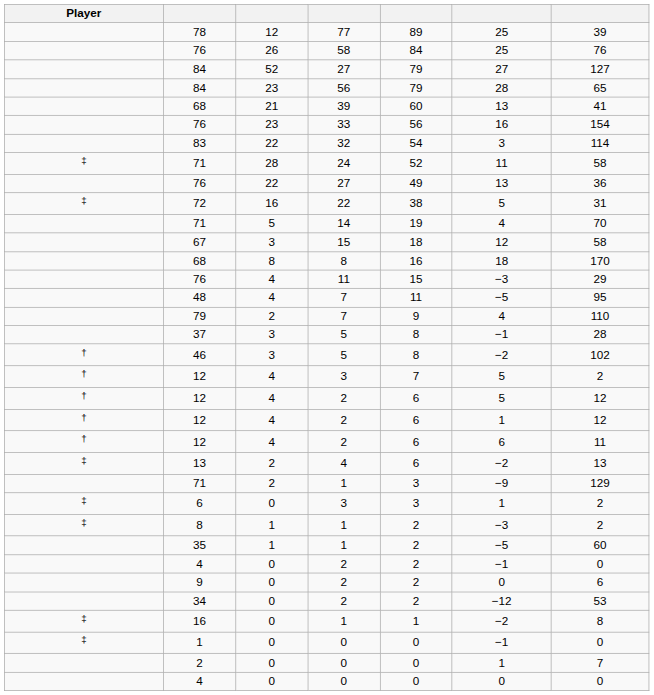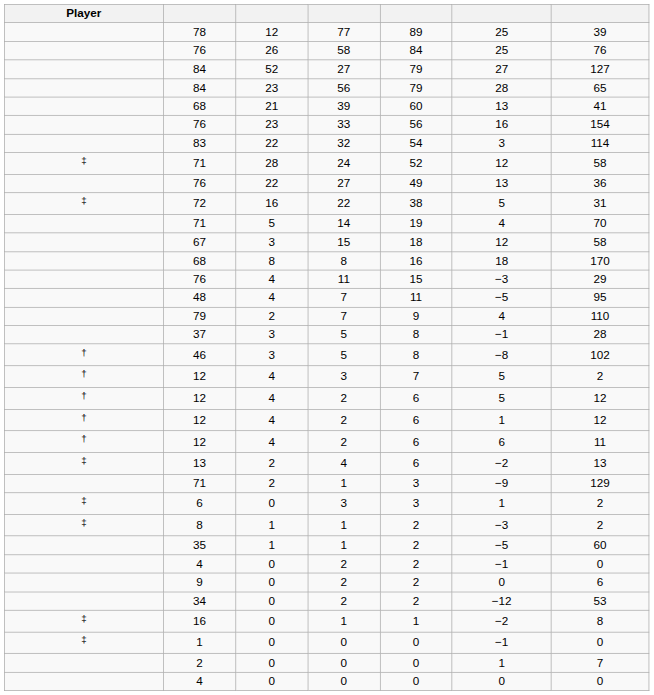71 / 24 | column 6: 11 -> 12
46 | column 6: −2 -> −8
